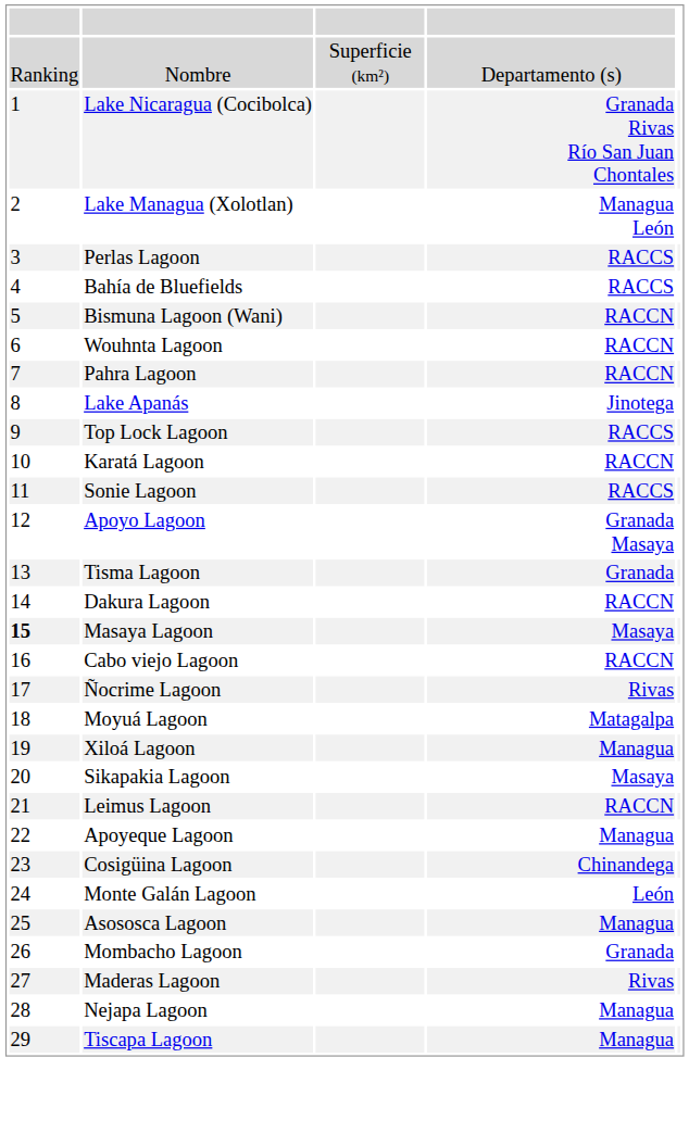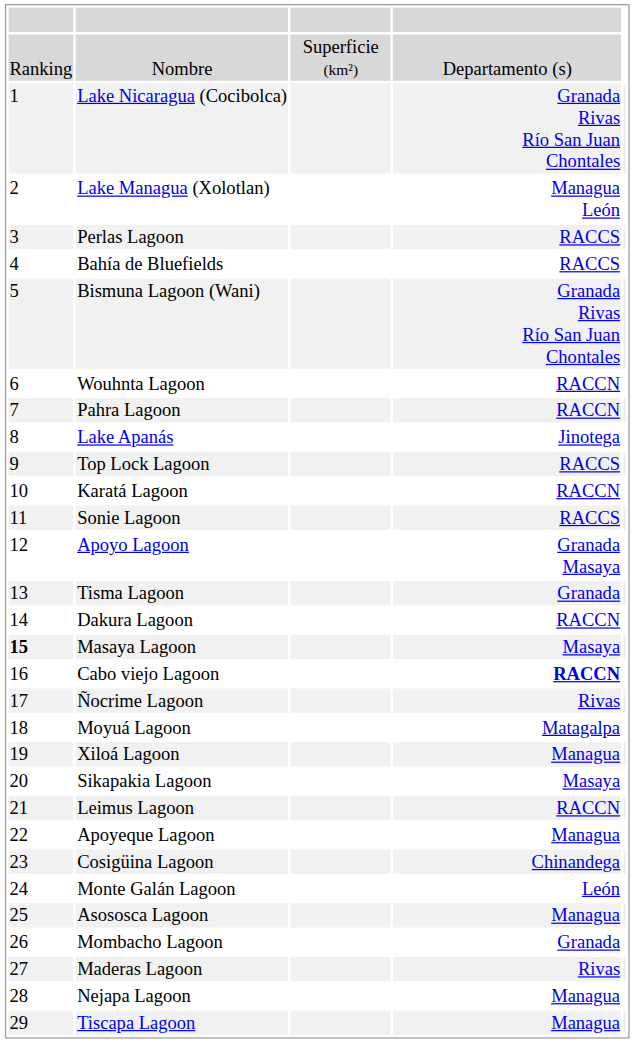Bismuna Lagoon (Wani) | column 4: RACCN -> Granada Rivas Río San Juan Chontales
Cabo viejo Lagoon | column 4: normal -> bold
